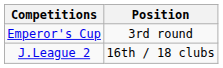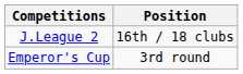rows swapped: J.League 2 <-> Emperor's Cup
